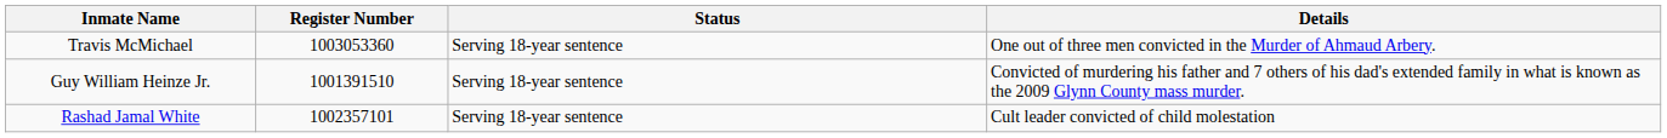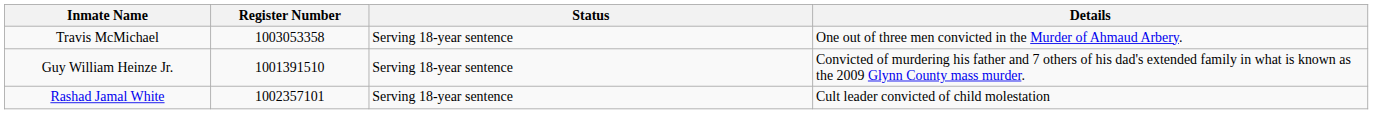Travis McMichael | Register Number: 1003053360 -> 1003053358
